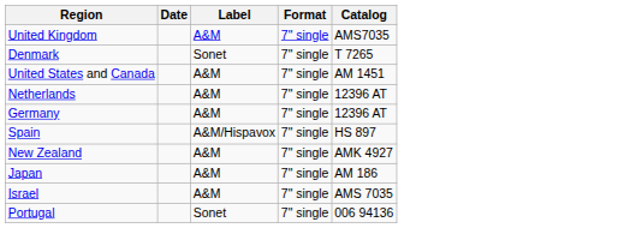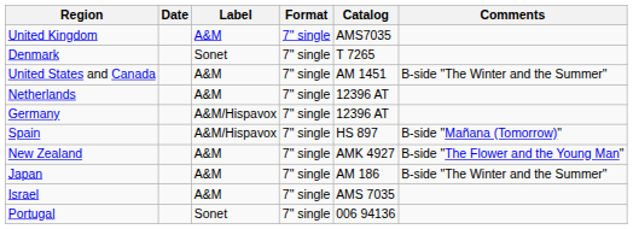+ column: Comments | B-side "The Winter and the Summer" | B-side "Mañana (Tomorrow)" | B-side "The Flower and the Young Man" | B-side "The Winter and the Summer"
Germany | Label: A&M -> A&M/Hispavox
